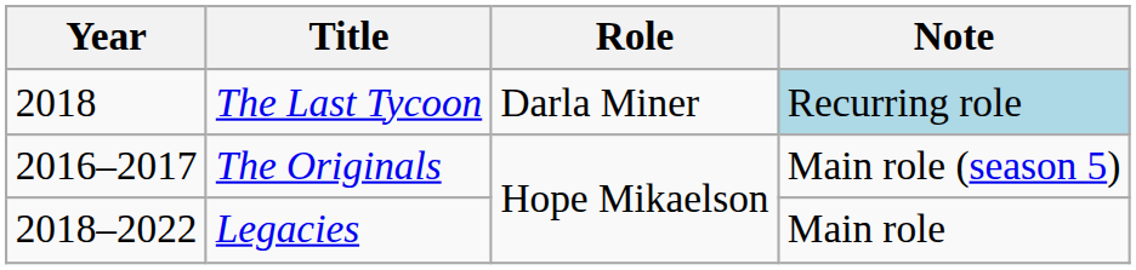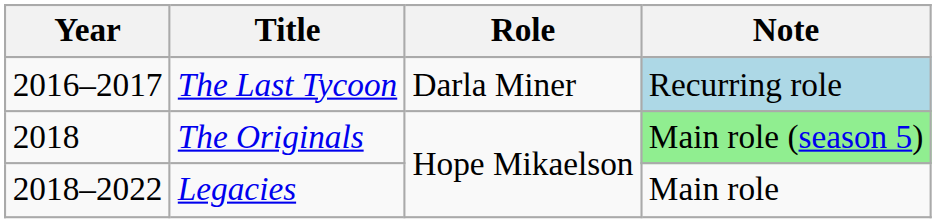The Last Tycoon | Year: 2018 -> 2016–2017
The Originals | Year: 2016–2017 -> 2018
The Originals | Note: no background -> lightgreen background
